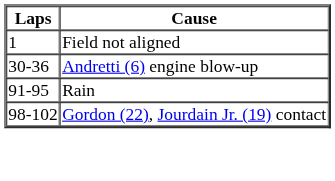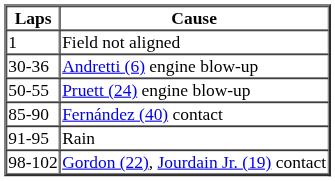+ row: 50-55 | Pruett (24) engine blow-up
+ row: 85-90 | Fernández (40) contact
